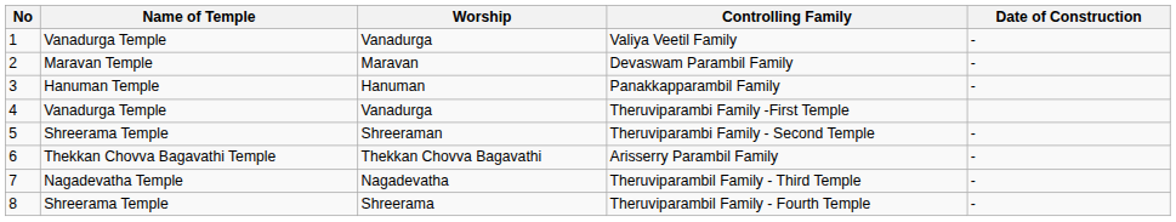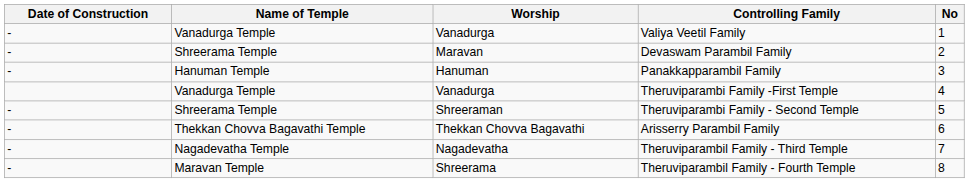columns swapped: No <-> Date of Construction
Devaswam Parambil Family | Name of Temple: Maravan Temple -> Shreerama Temple
Theruviparambil Family - Fourth Temple | Name of Temple: Shreerama Temple -> Maravan Temple
